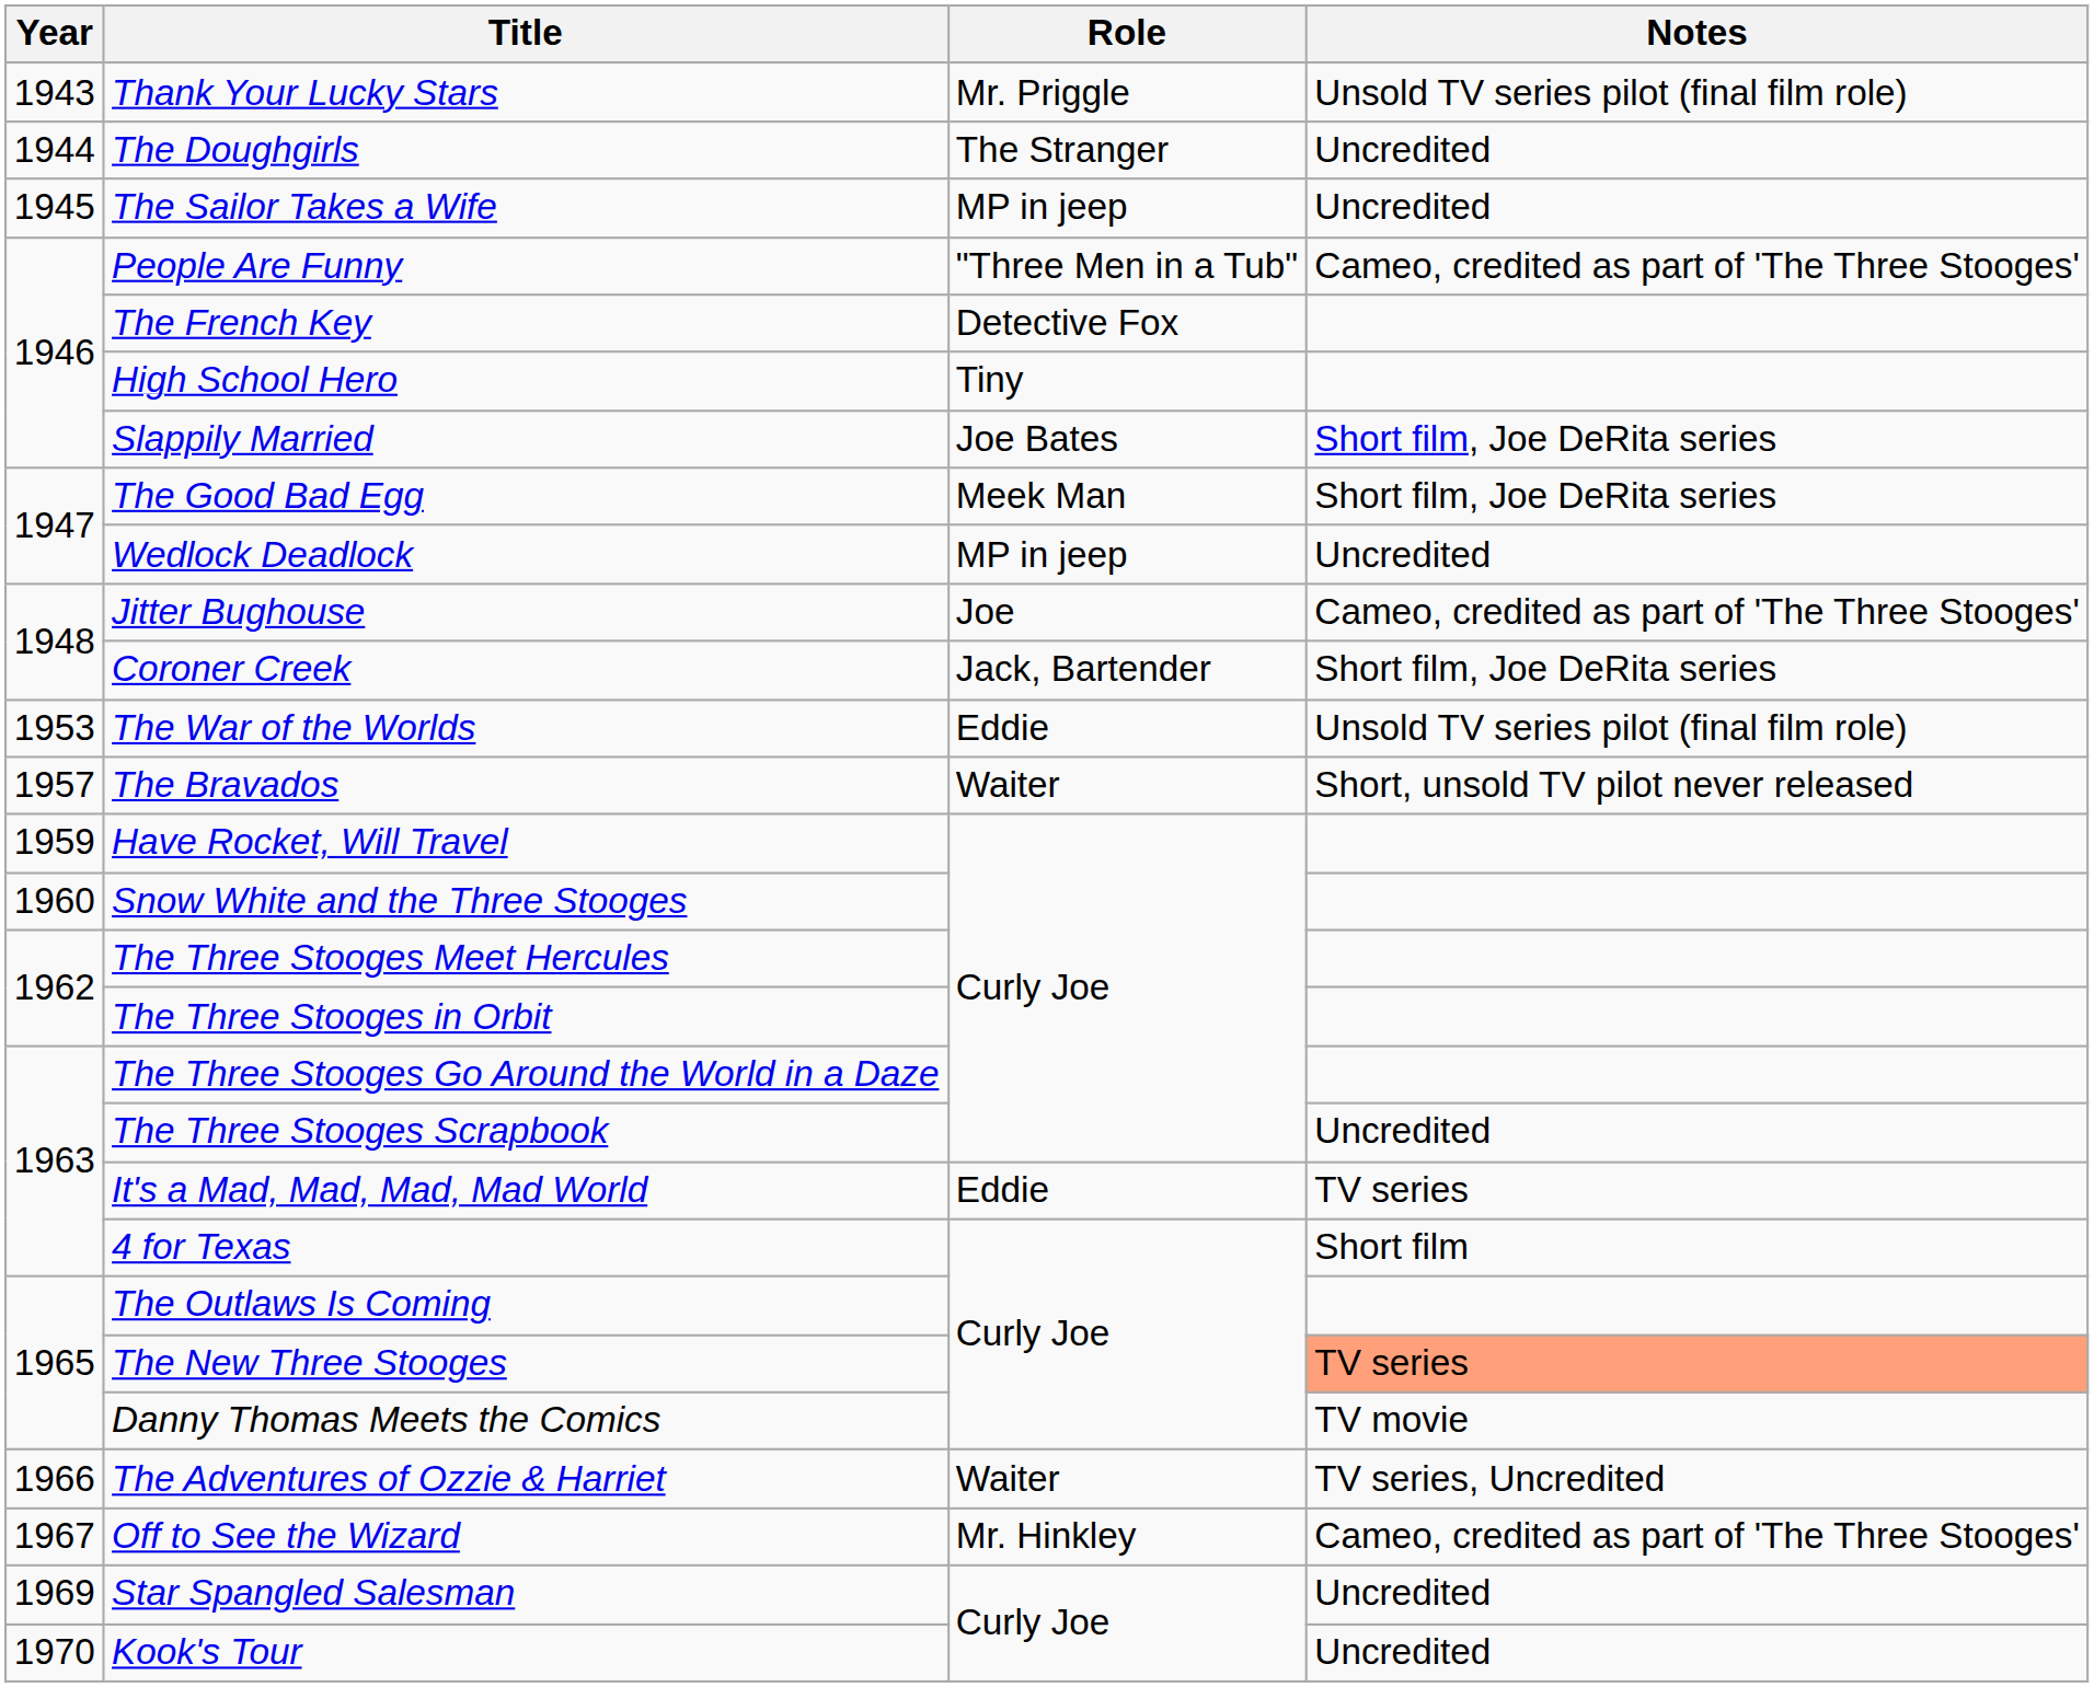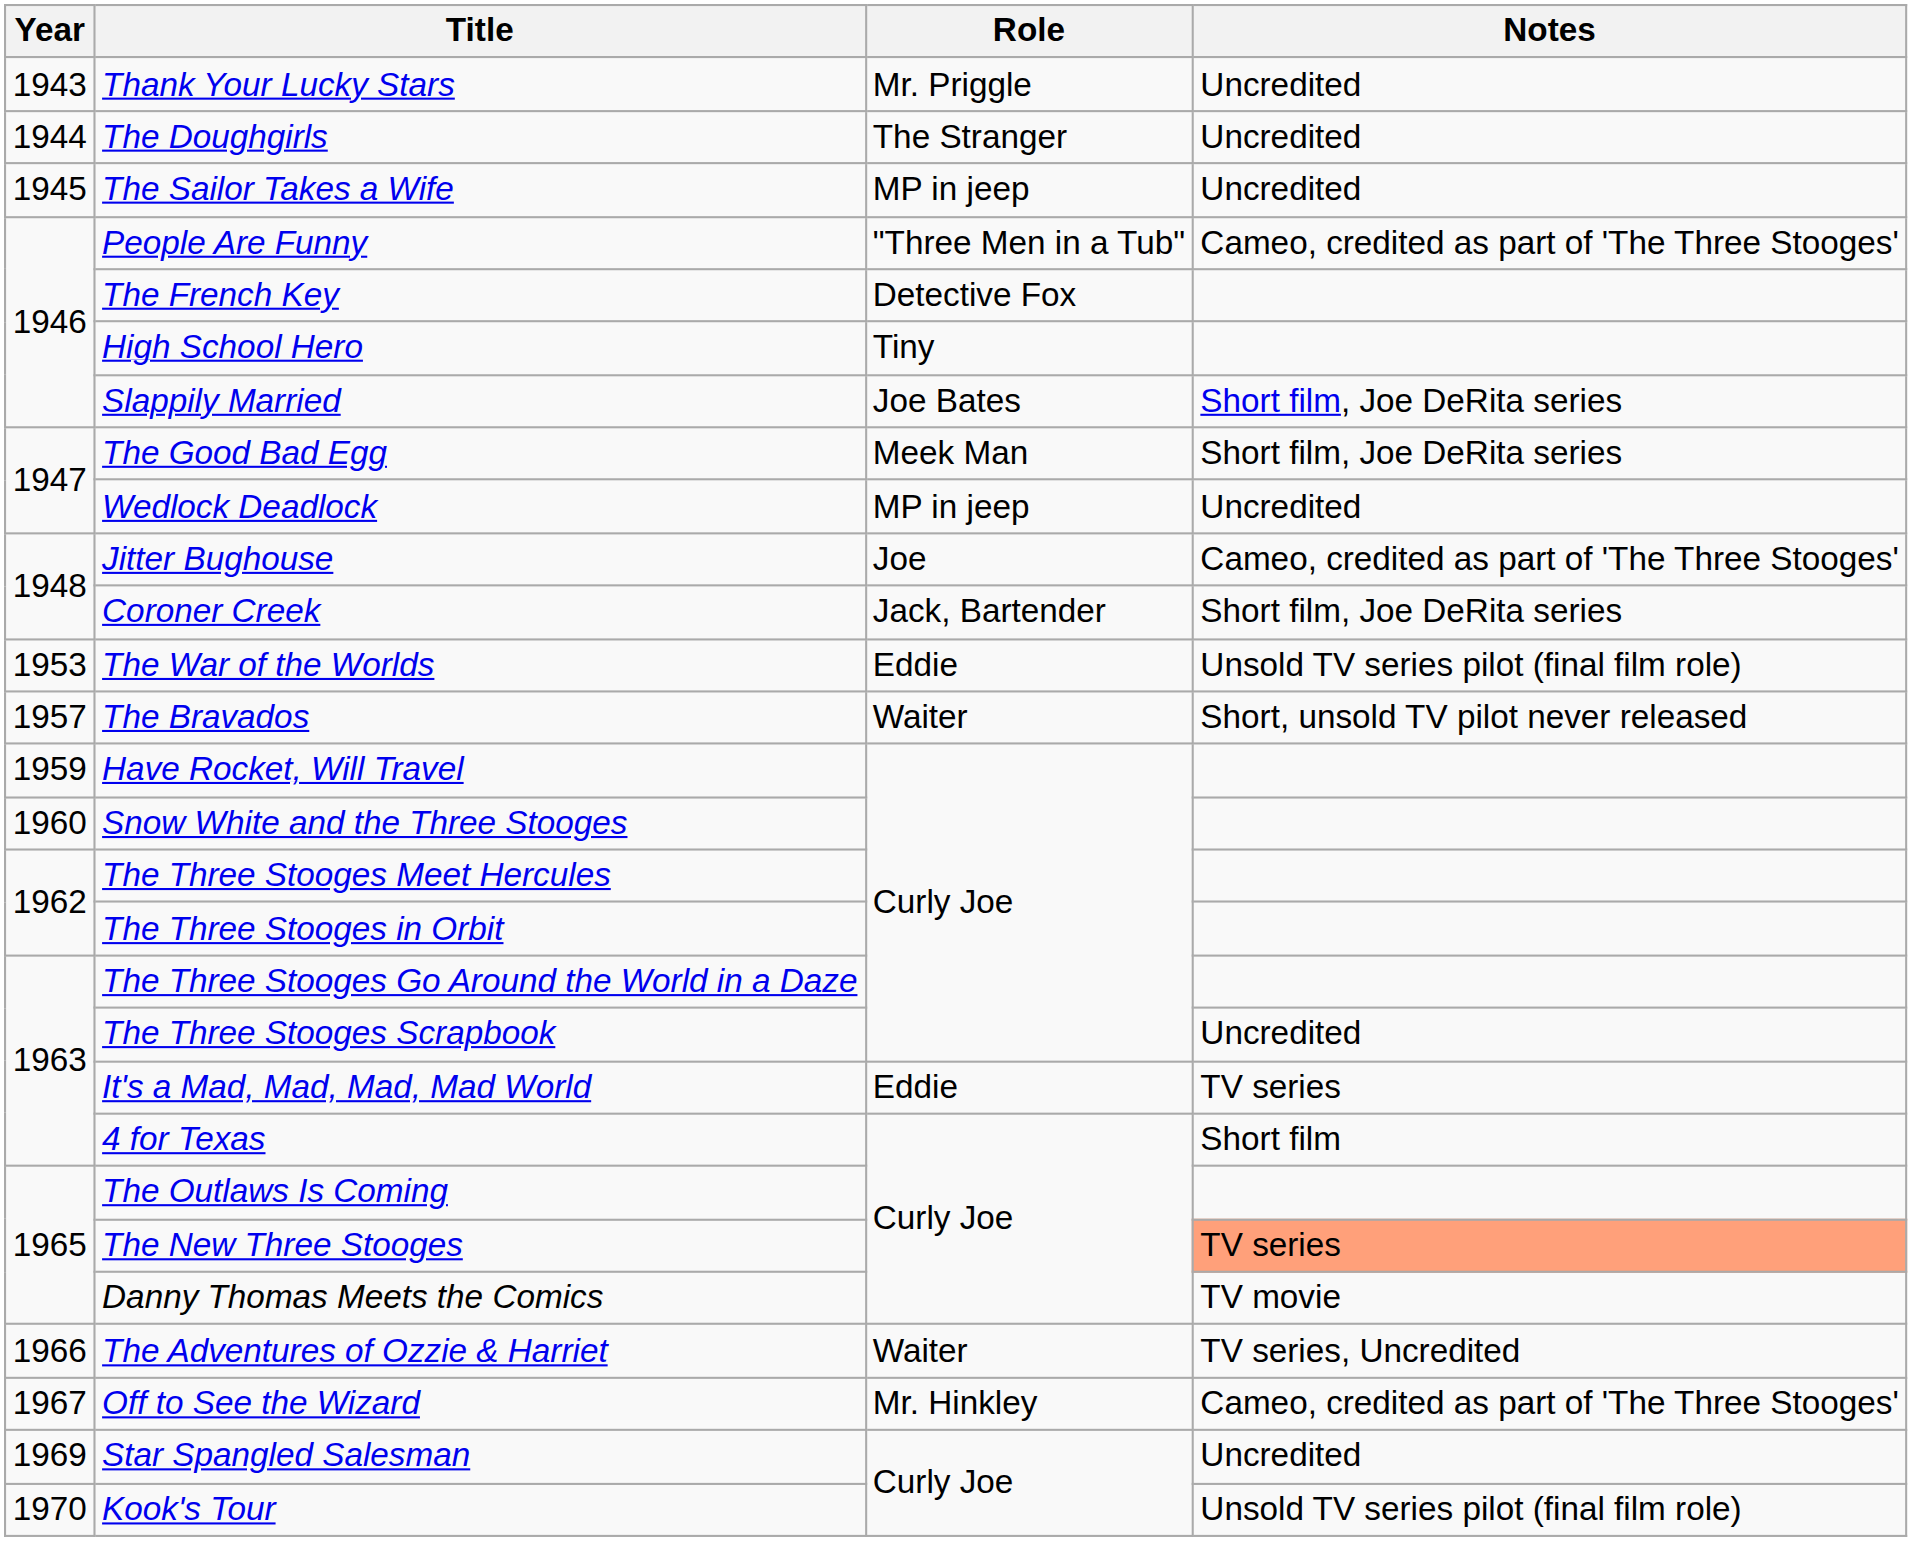Thank Your Lucky Stars | Notes: Unsold TV series pilot (final film role) -> Uncredited
Kook's Tour | Notes: Uncredited -> Unsold TV series pilot (final film role)
